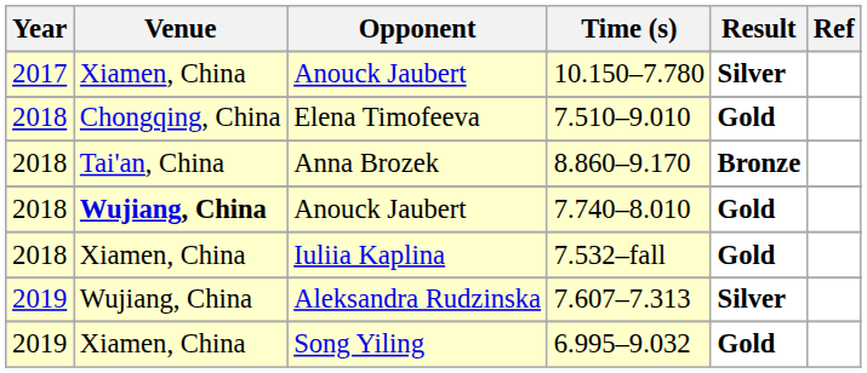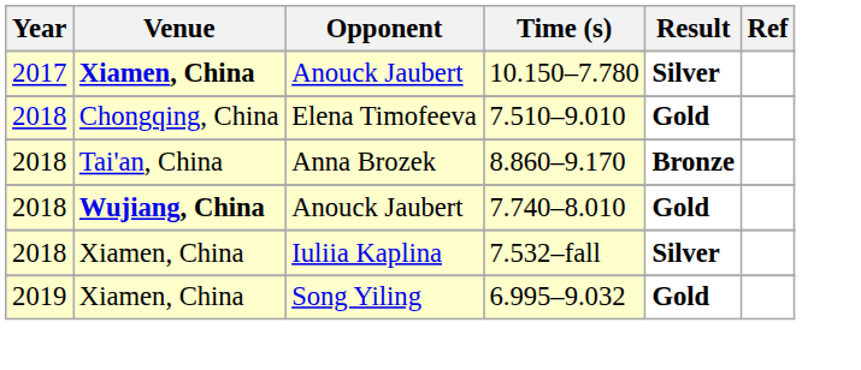10.150–7.780 | Venue: normal -> bold
7.532–fall | Result: Gold -> Silver
- row: 2019 | Wujiang, China | Aleksandra Rudzinska | 7.607–7.313 | Silver
